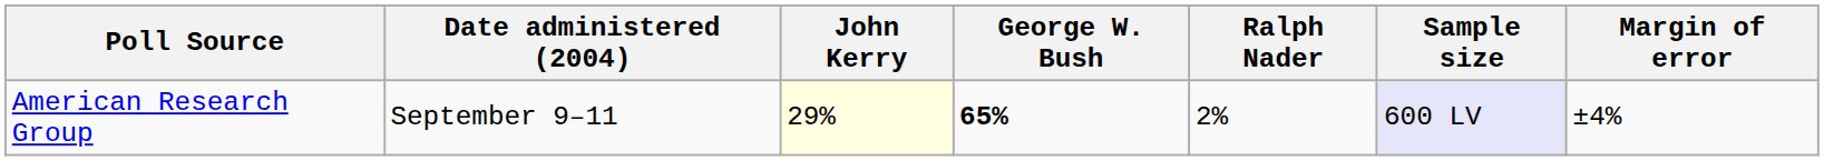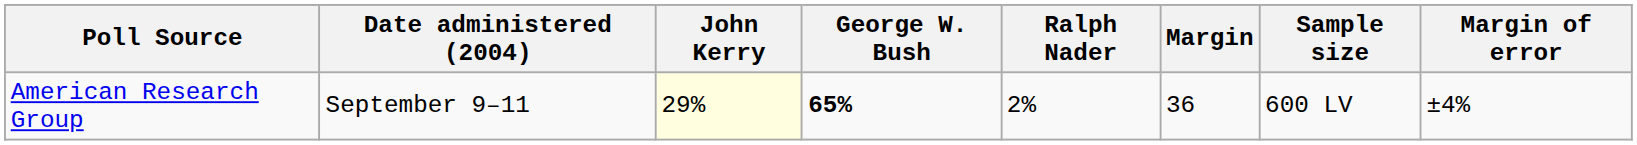+ column: Margin | 36
American Research Group | Sample size: lavender background -> no background
